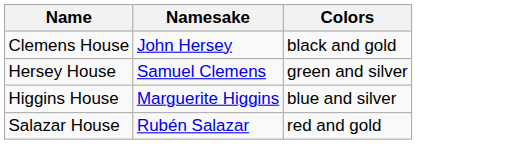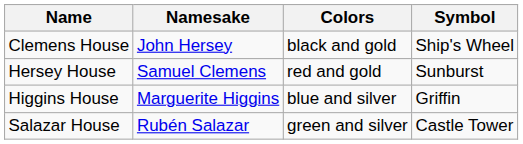+ column: Symbol | Ship's Wheel | Sunburst | Griffin | Castle Tower
Hersey House | Colors: green and silver -> red and gold
Salazar House | Colors: red and gold -> green and silver
